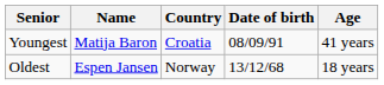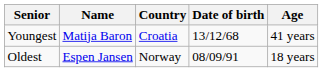Youngest | Date of birth: 08/09/91 -> 13/12/68
Oldest | Date of birth: 13/12/68 -> 08/09/91
